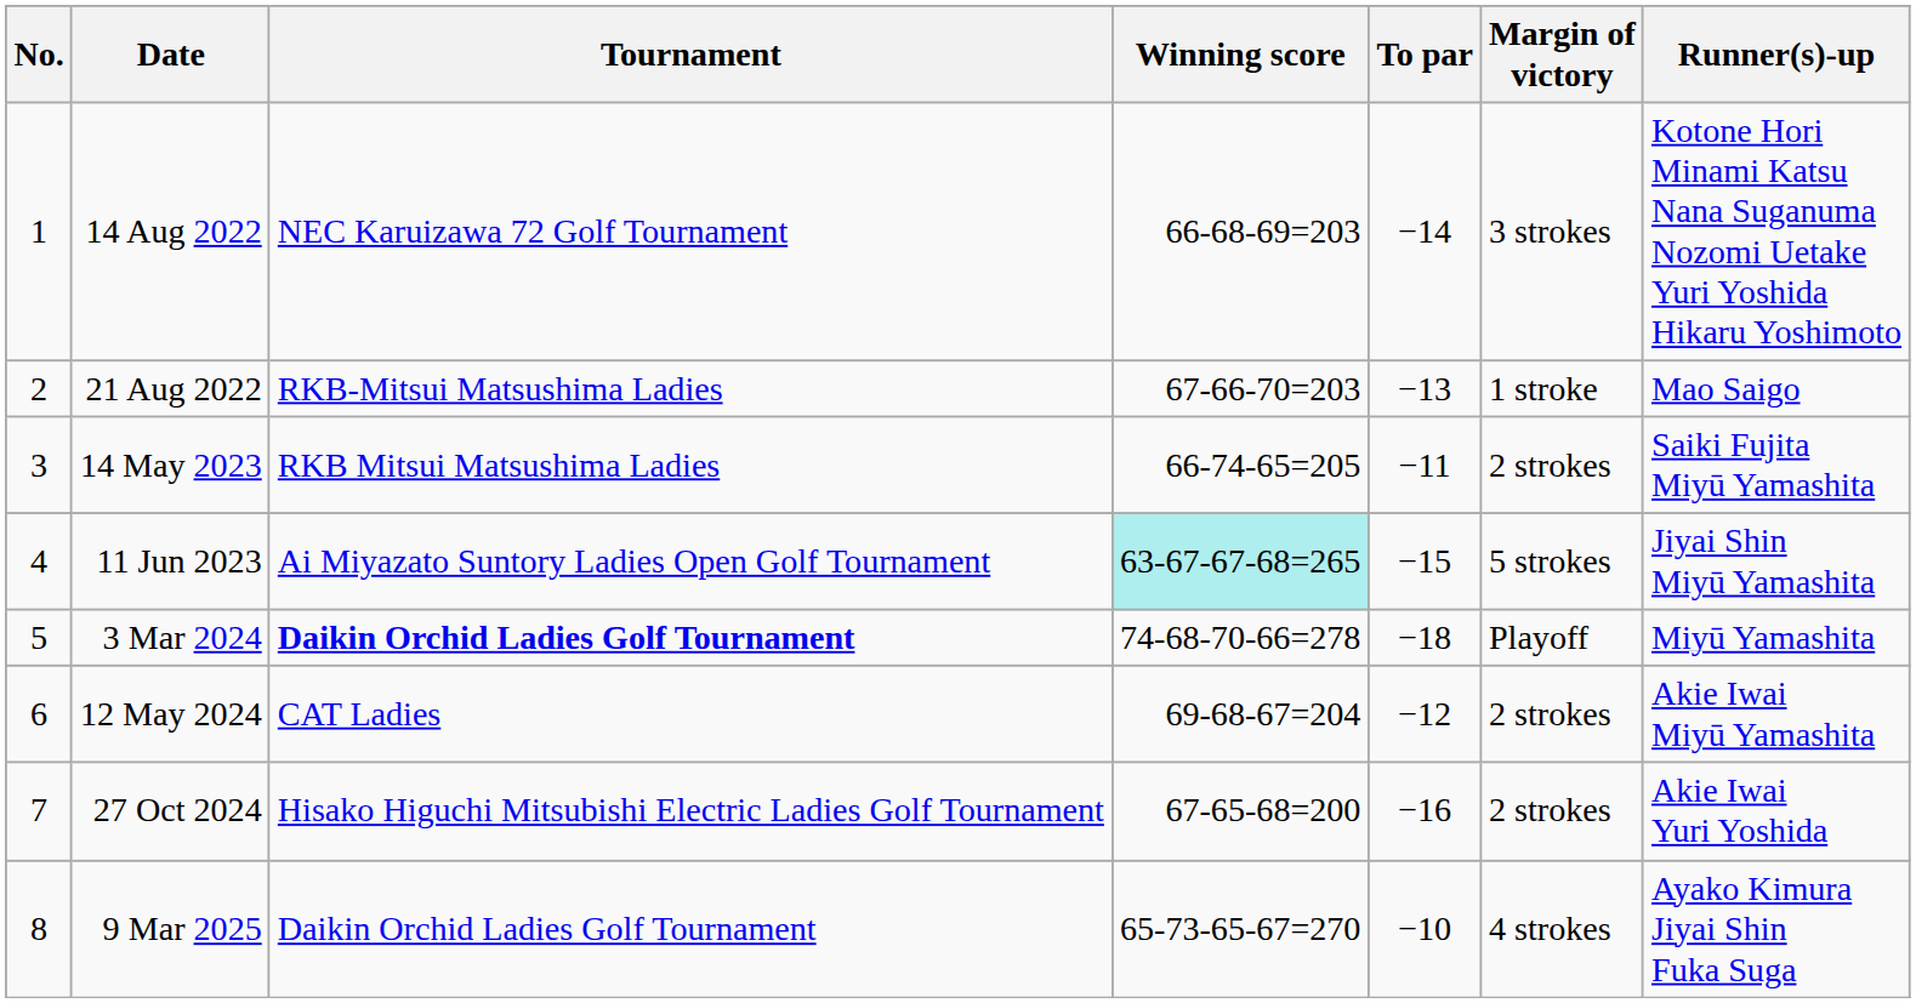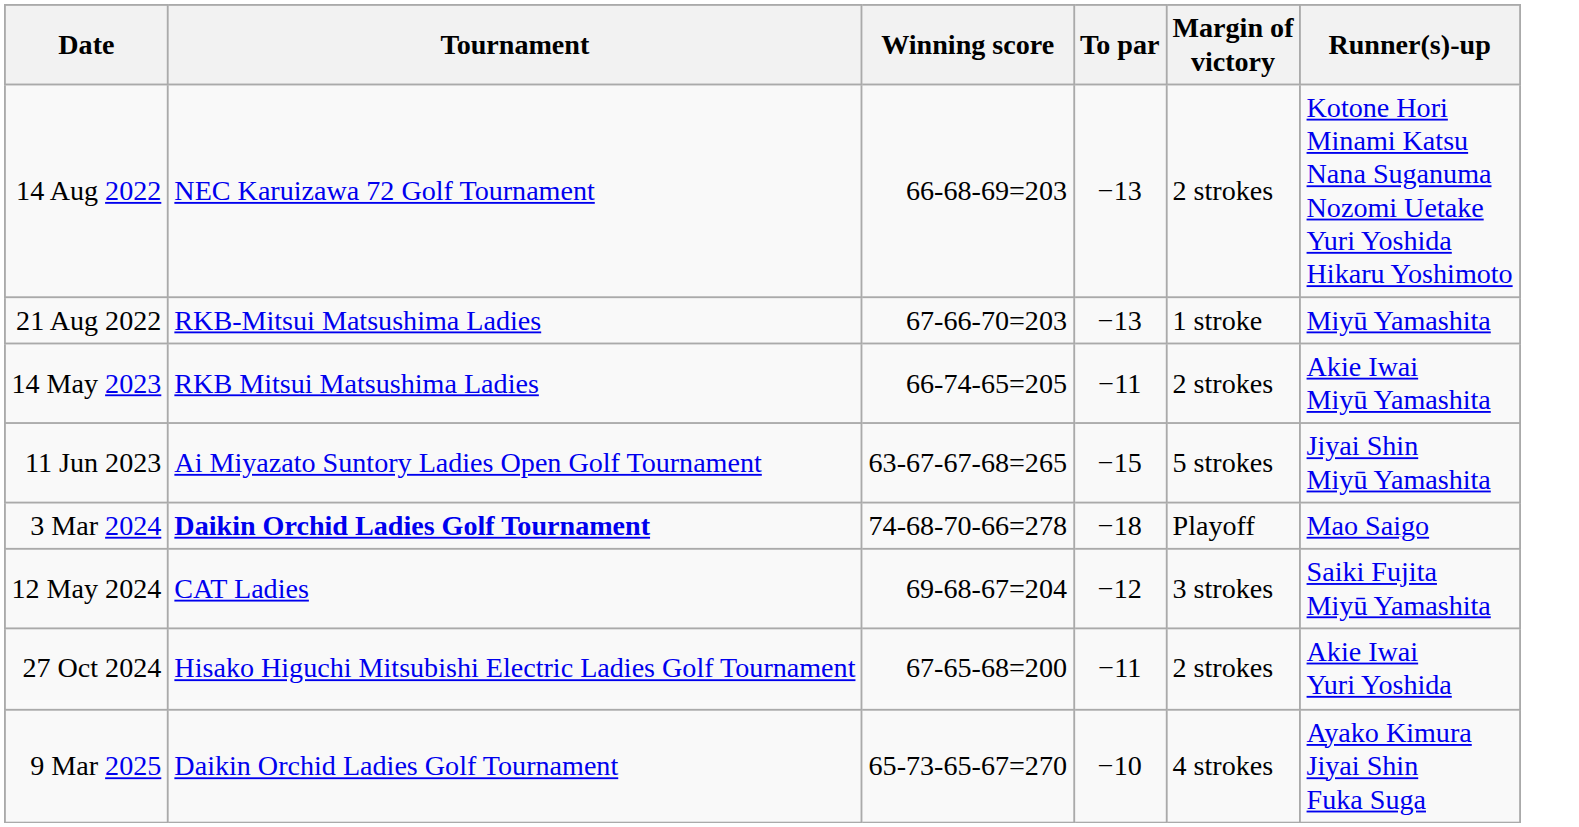- column: No. | 1 | 2 | 3 | 4 | 5 | 6 | 7 | 8
14 Aug 2022 | To par: −14 -> −13
14 Aug 2022 | Margin of victory: 3 strokes -> 2 strokes
21 Aug 2022 | Runner(s)-up: Mao Saigo -> Miyū Yamashita
14 May 2023 | Runner(s)-up: Saiki Fujita Miyū Yamashita -> Akie Iwai Miyū Yamashita
11 Jun 2023 | Winning score: paleturquoise background -> no background
3 Mar 2024 | Runner(s)-up: Miyū Yamashita -> Mao Saigo
12 May 2024 | Margin of victory: 2 strokes -> 3 strokes
12 May 2024 | Runner(s)-up: Akie Iwai Miyū Yamashita -> Saiki Fujita Miyū Yamashita
27 Oct 2024 | To par: −16 -> −11
